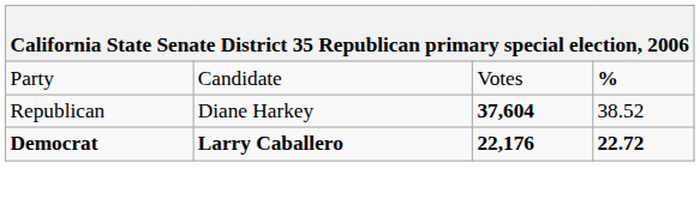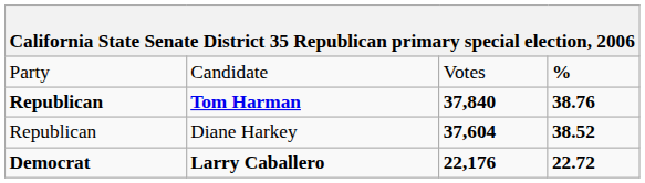+ row: Republican | Tom Harman | 37,840 | 38.76
Diane Harkey | column 4: normal -> bold
